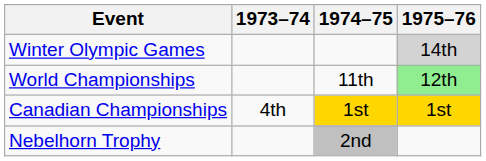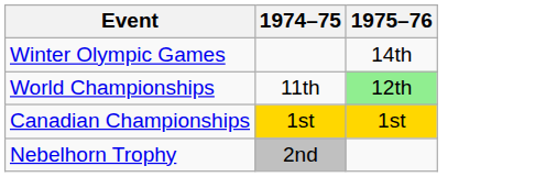- column: 1973–74 | 4th
Winter Olympic Games | 1975–76: lightgrey background -> no background
